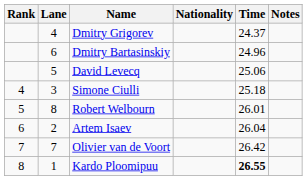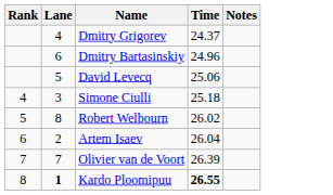- column: Nationality
Robert Welbourn | Time: 26.01 -> 26.02
Olivier van de Voort | Time: 26.42 -> 26.39
Kardo Ploomipuu | Lane: normal -> bold
